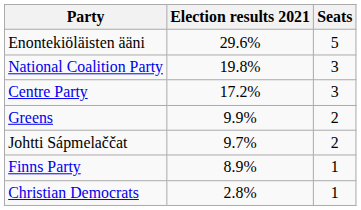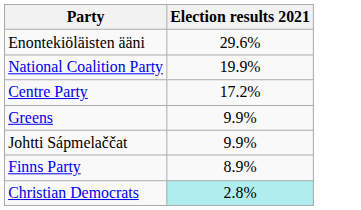- column: Seats | 5 | 3 | 3 | 2 | 2 | 1 | 1
National Coalition Party | Election results 2021: 19.8% -> 19.9%
Johtti Sápmelaččat | Election results 2021: 9.7% -> 9.9%
Christian Democrats | Election results 2021: no background -> paleturquoise background
